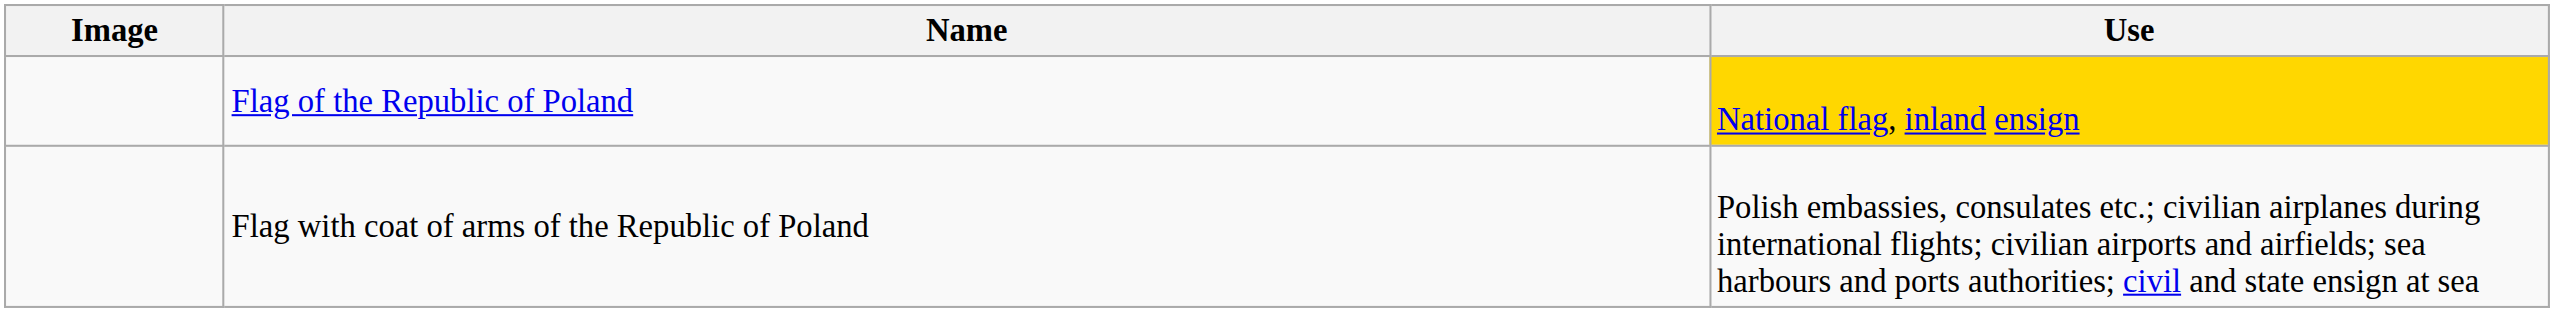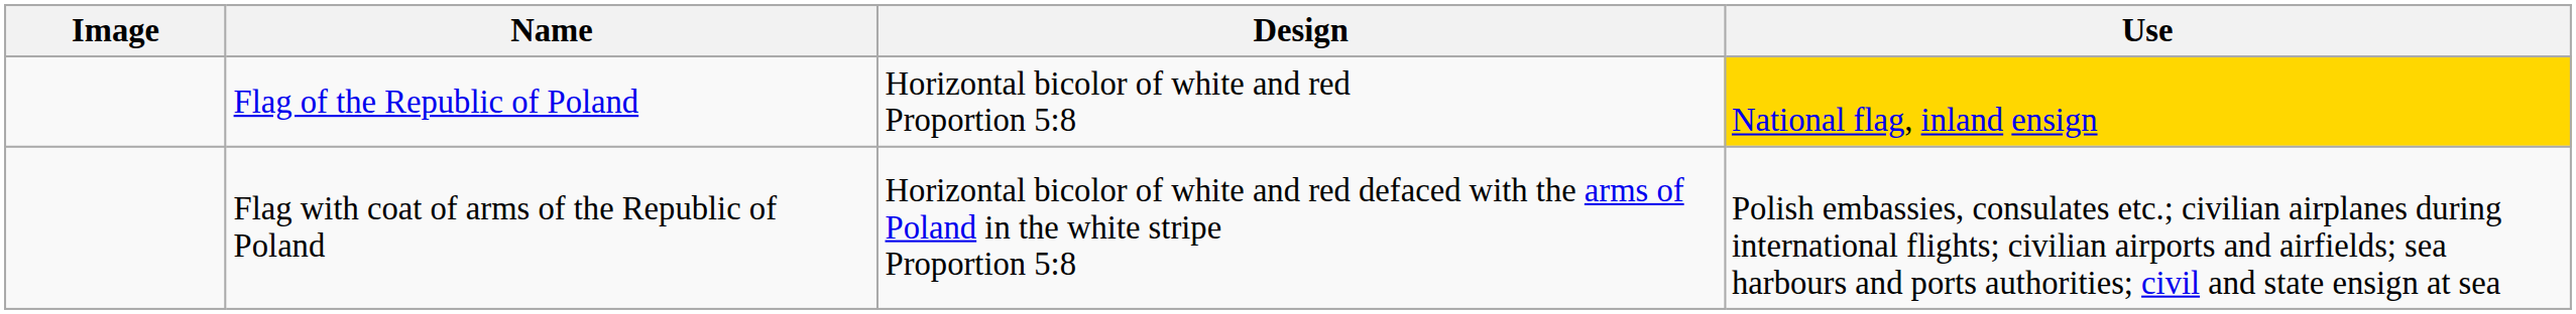+ column: Design | Horizontal bicolor of white and red Proportion 5:8 | Horizontal bicolor of white and red defaced with the arms of Poland in the white stripe Proportion 5:8
